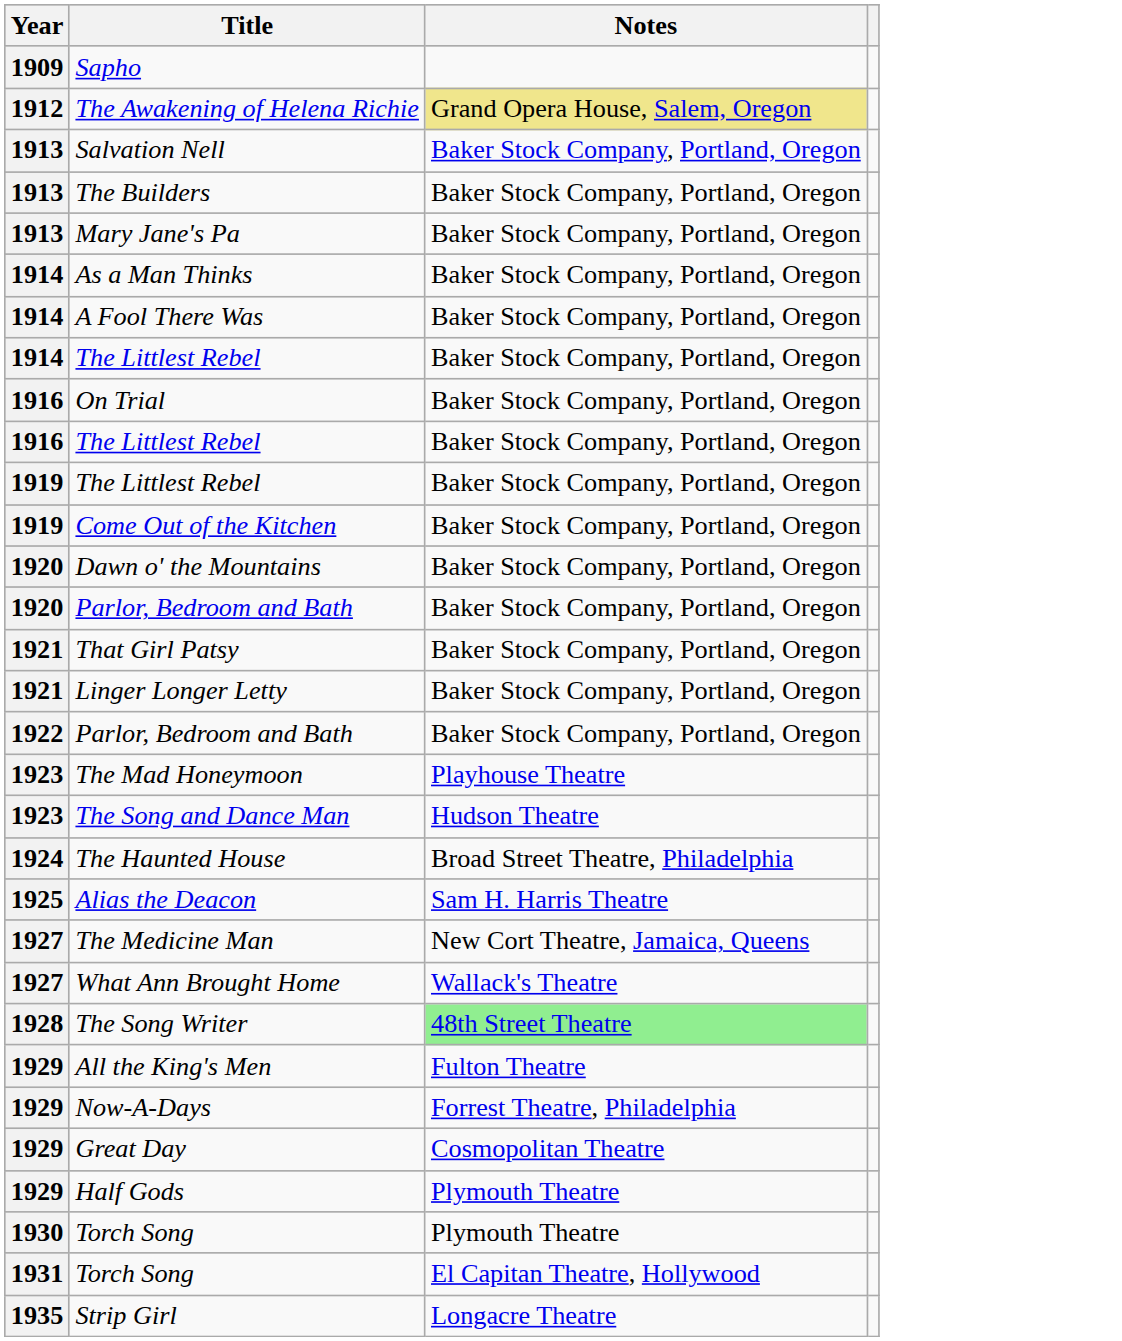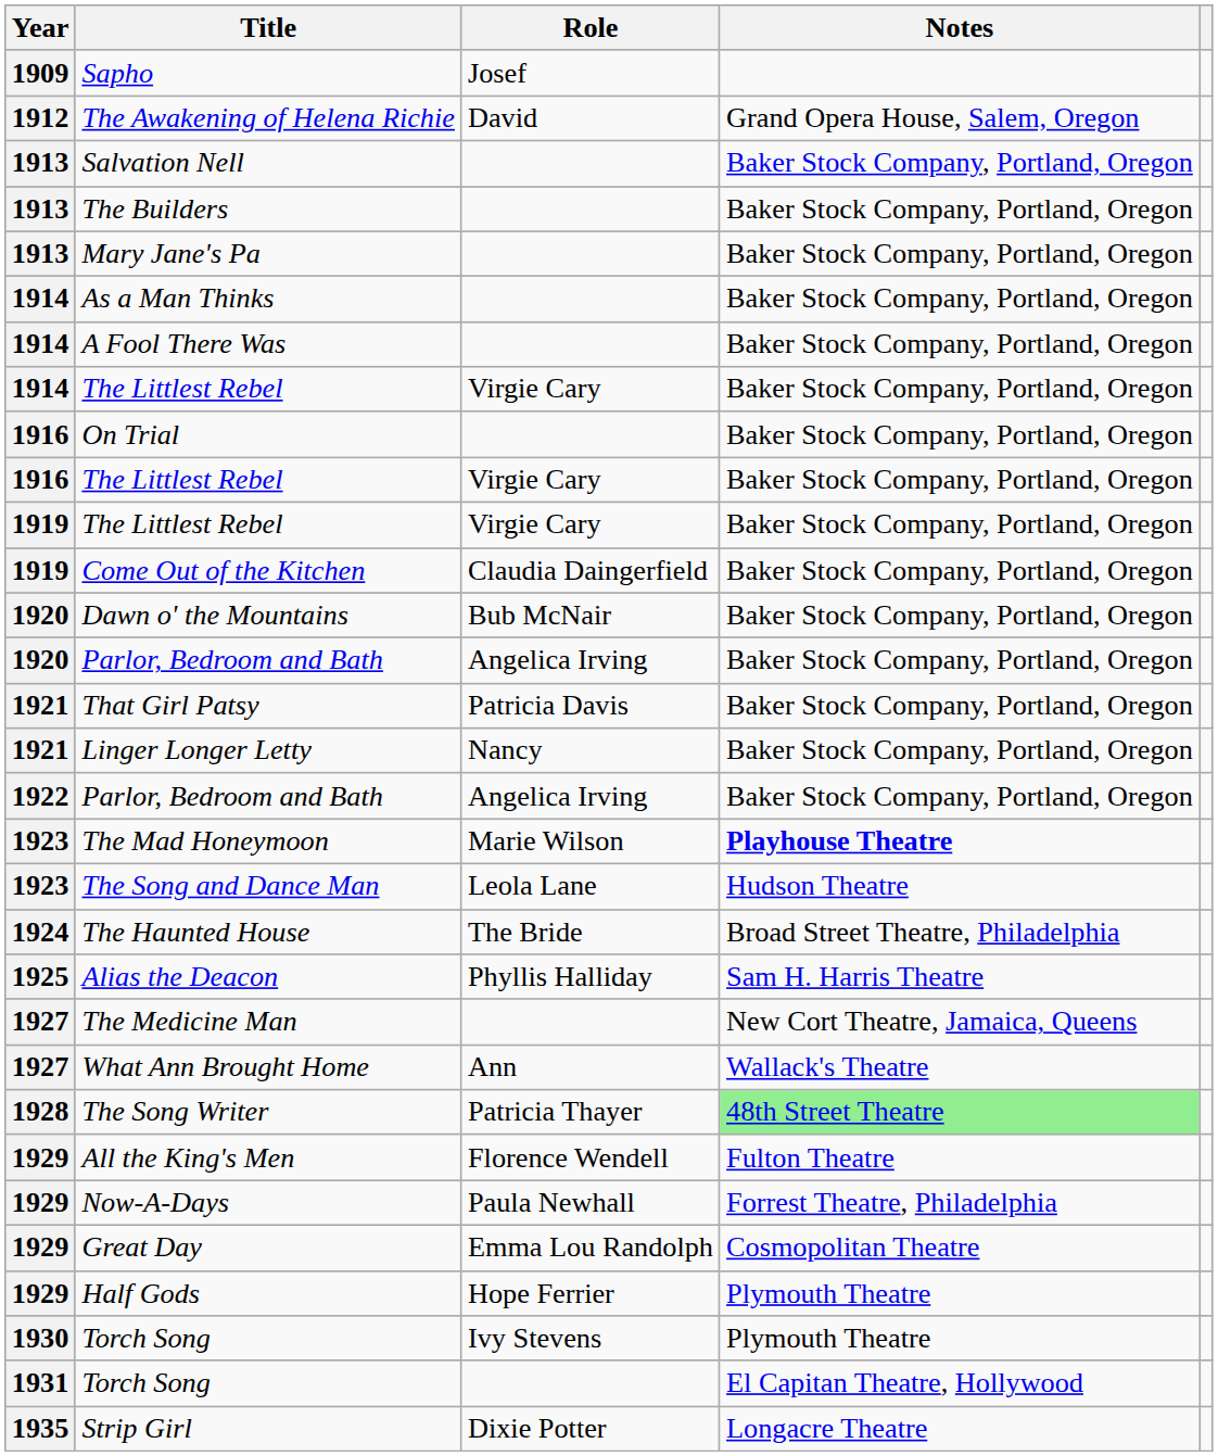+ column: Role | Josef | David | Virgie Cary | Virgie Cary | Virgie Cary | Claudia Daingerfield | Bub McNair | Angelica Irving | Patricia Davis | Nancy | Angelica Irving | Marie Wilson | Leola Lane | The Bride | Phyllis Halliday | Ann | Patricia Thayer | Florence Wendell | Paula Newhall | Emma Lou Randolph | Hope Ferrier | Ivy Stevens | Dixie Potter
The Awakening of Helena Richie | Notes: khaki background -> no background
The Mad Honeymoon | Notes: normal -> bold
